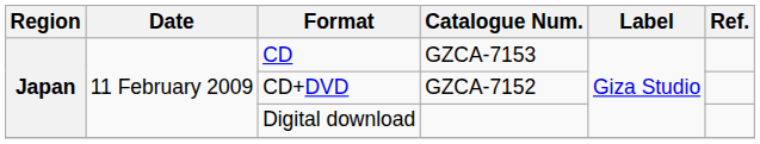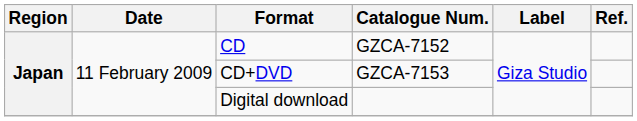CD | Catalogue Num.: GZCA-7153 -> GZCA-7152
CD+DVD | Catalogue Num.: GZCA-7152 -> GZCA-7153
